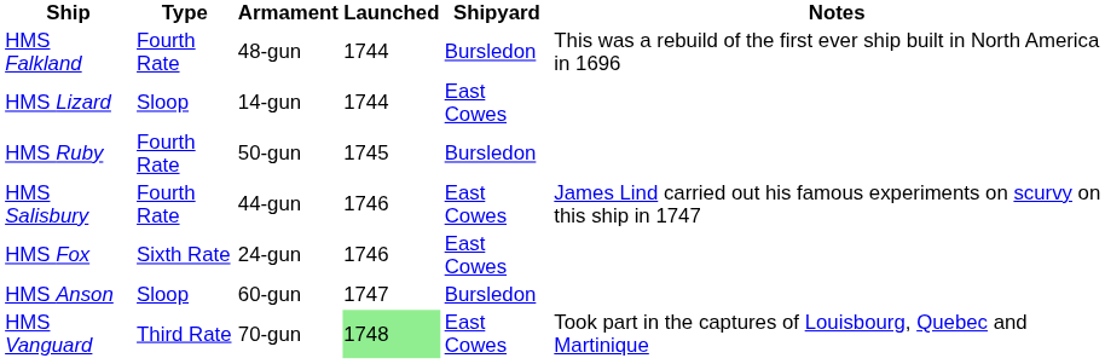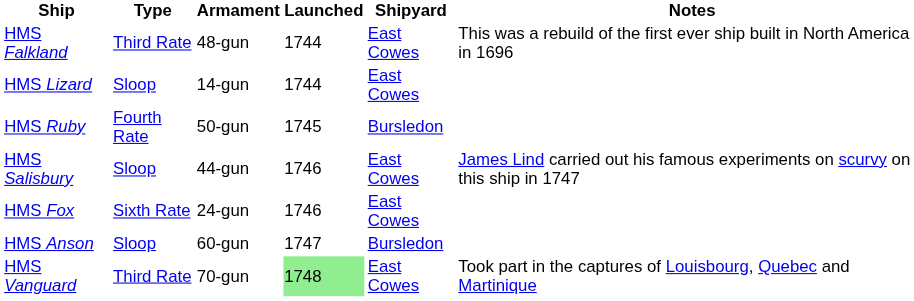HMS Falkland | Type: Fourth Rate -> Third Rate
HMS Falkland | Shipyard: Bursledon -> East Cowes
HMS Salisbury | Type: Fourth Rate -> Sloop
